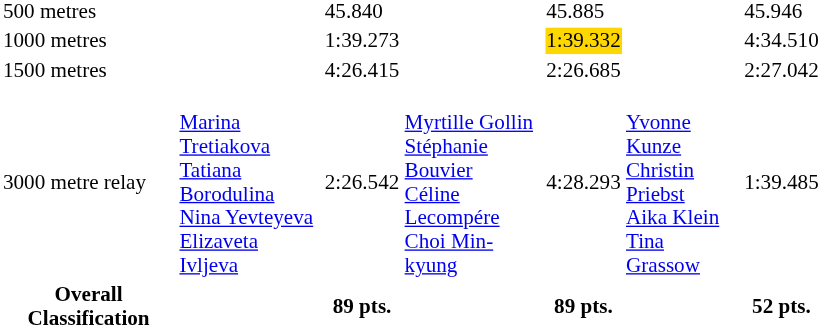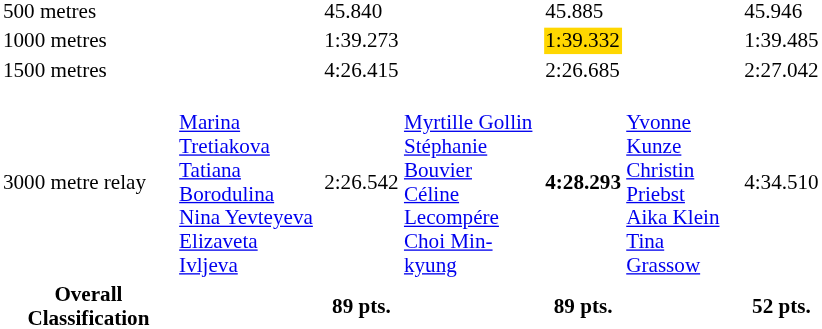1000 metres | column 7: 4:34.510 -> 1:39.485
3000 metre relay | column 5: normal -> bold
3000 metre relay | column 7: 1:39.485 -> 4:34.510
